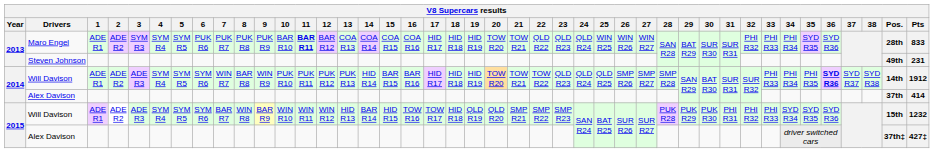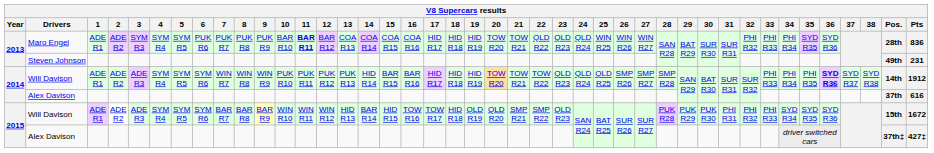Maro Engel | Pts: 833 -> 836
2014 / Will Davison | 8: BAR R8 -> WIN R8
2014 / Alex Davison | Pts: 414 -> 616
2015 / Will Davison | 8: WIN R8 -> BAR R8
2015 / Will Davison | 23: SMP R23 -> QLD R23
2015 / Will Davison | Pts: 1232 -> 1672
